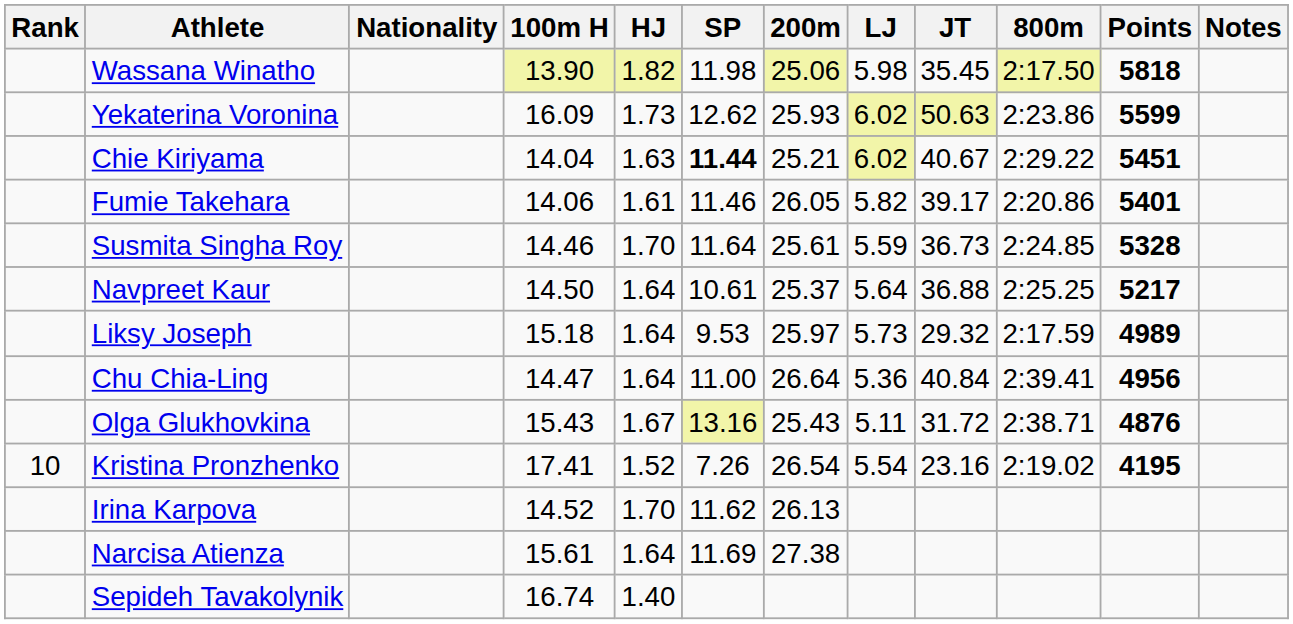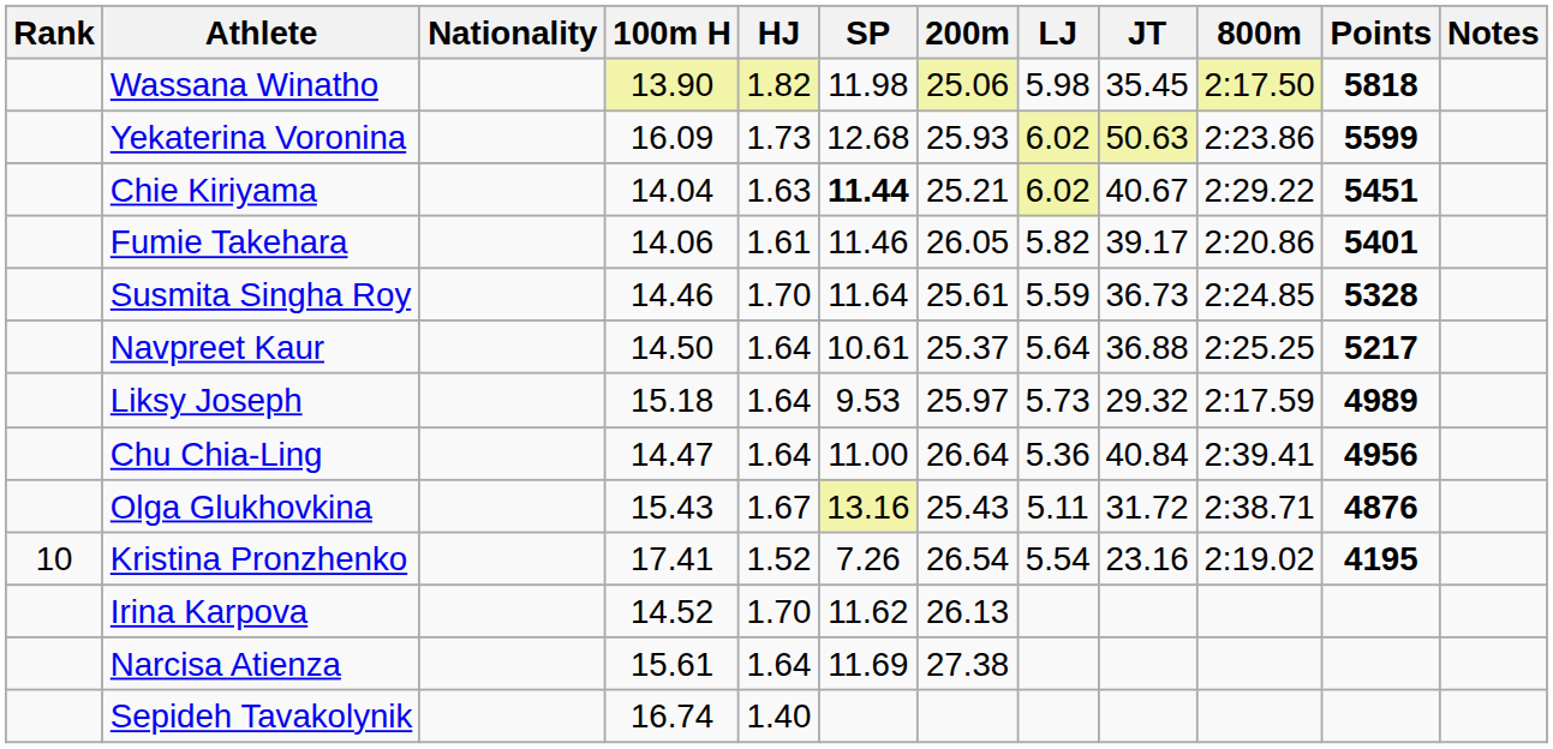Yekaterina Voronina | SP: 12.62 -> 12.68
